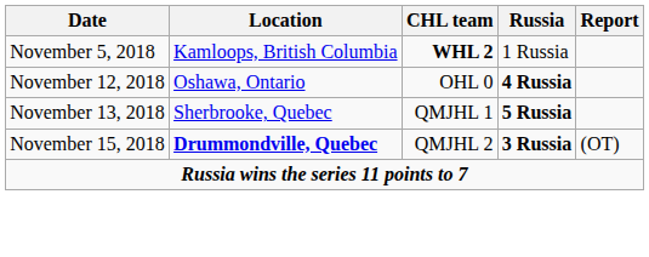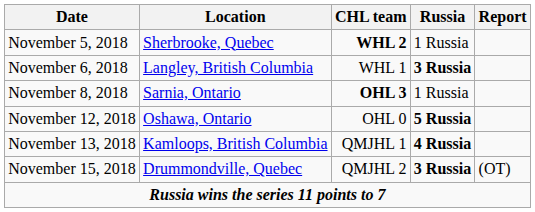November 5, 2018 | Location: Kamloops, British Columbia -> Sherbrooke, Quebec
+ row: November 6, 2018 | Langley, British Columbia | WHL 1 | 3 Russia
+ row: November 8, 2018 | Sarnia, Ontario | OHL 3 | 1 Russia
November 12, 2018 | Russia: 4 Russia -> 5 Russia
November 13, 2018 | Location: Sherbrooke, Quebec -> Kamloops, British Columbia
November 13, 2018 | Russia: 5 Russia -> 4 Russia
November 15, 2018 | Location: bold -> normal
